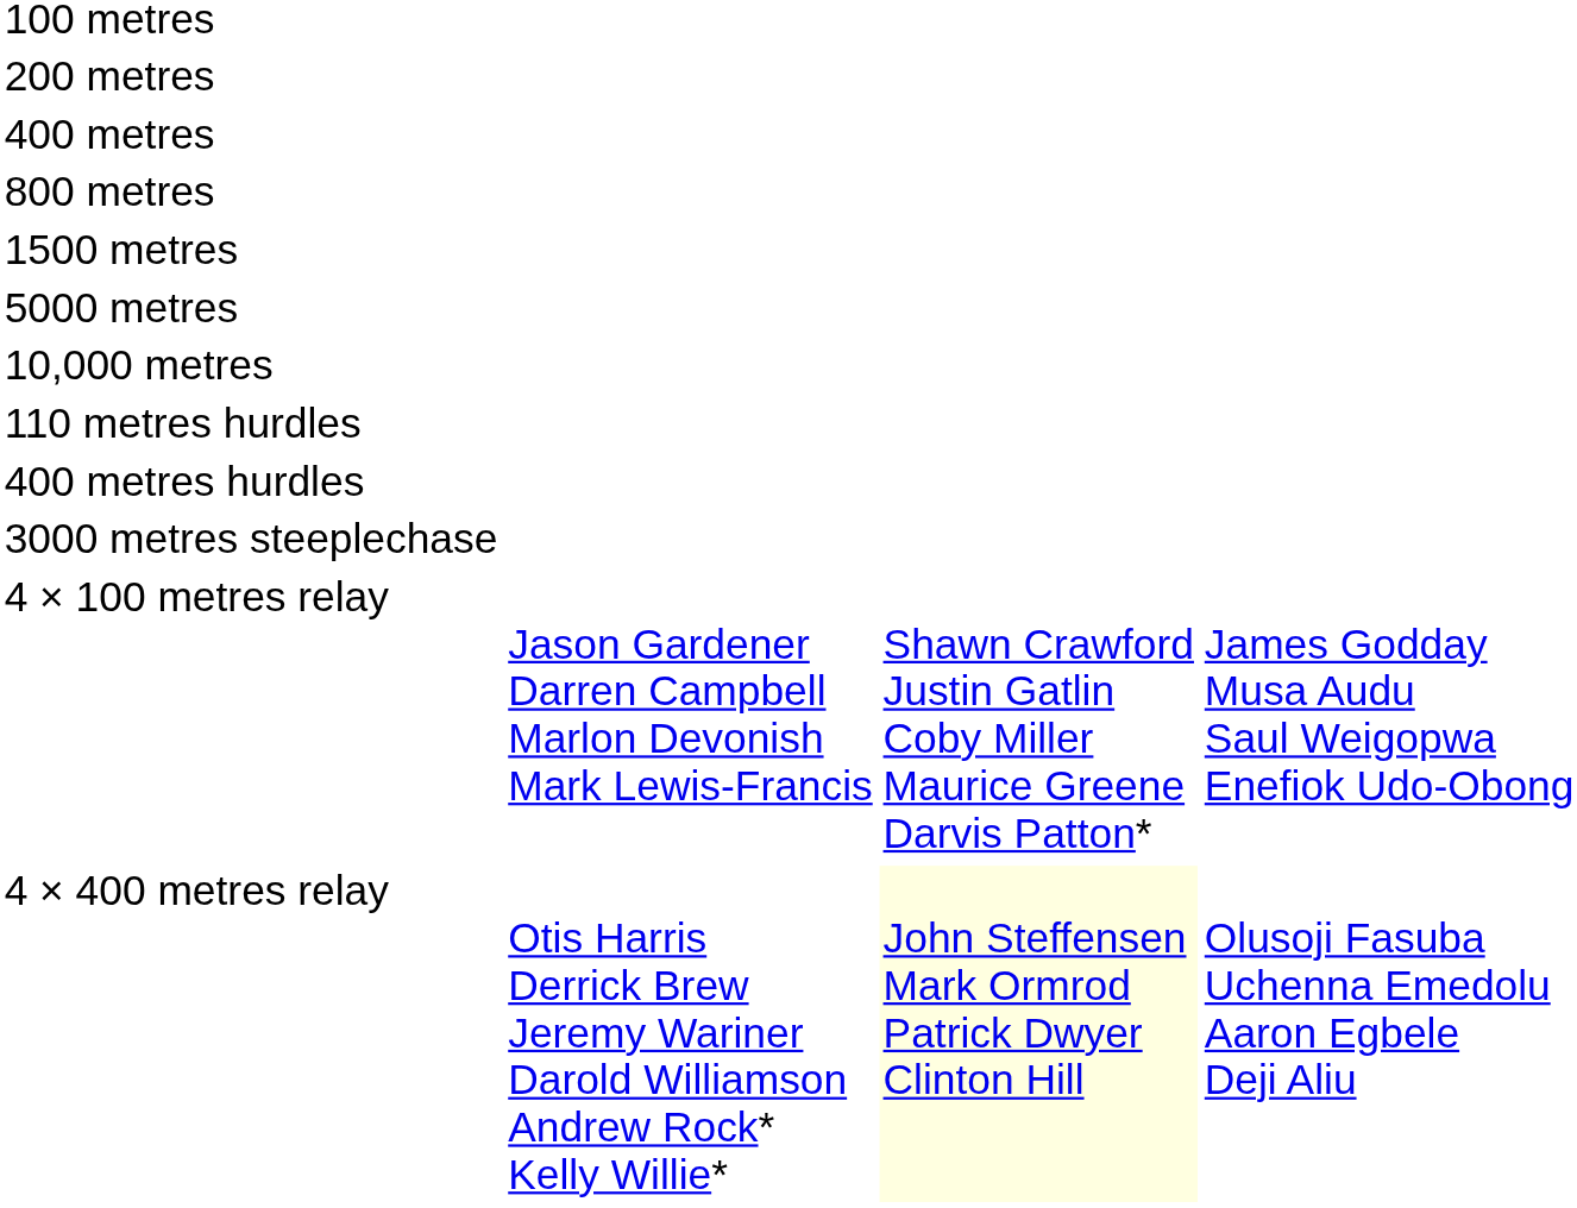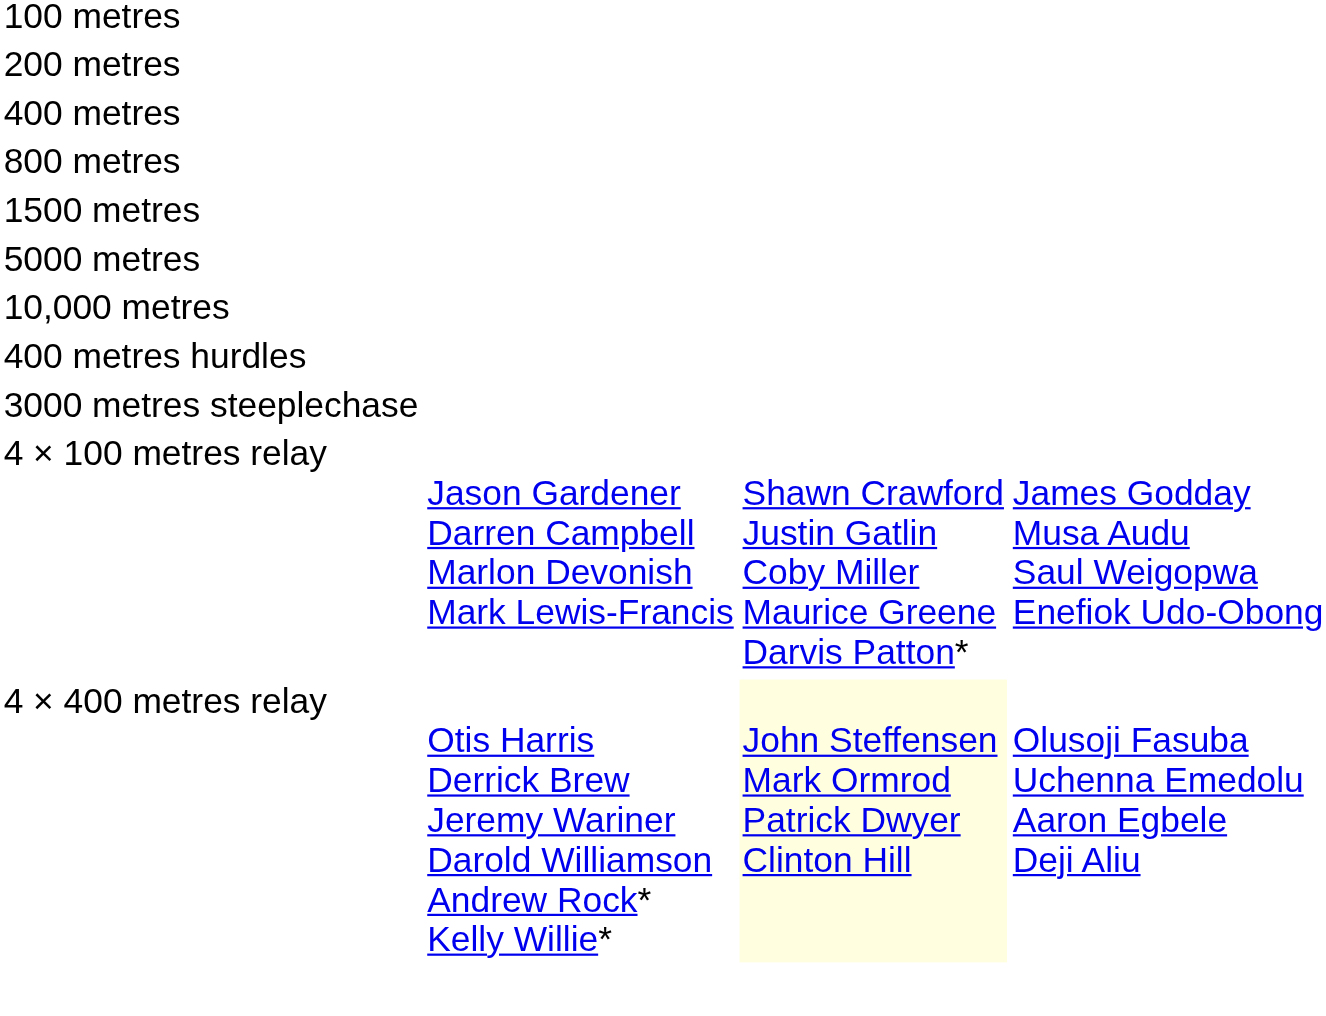- row: 110 metres hurdles
